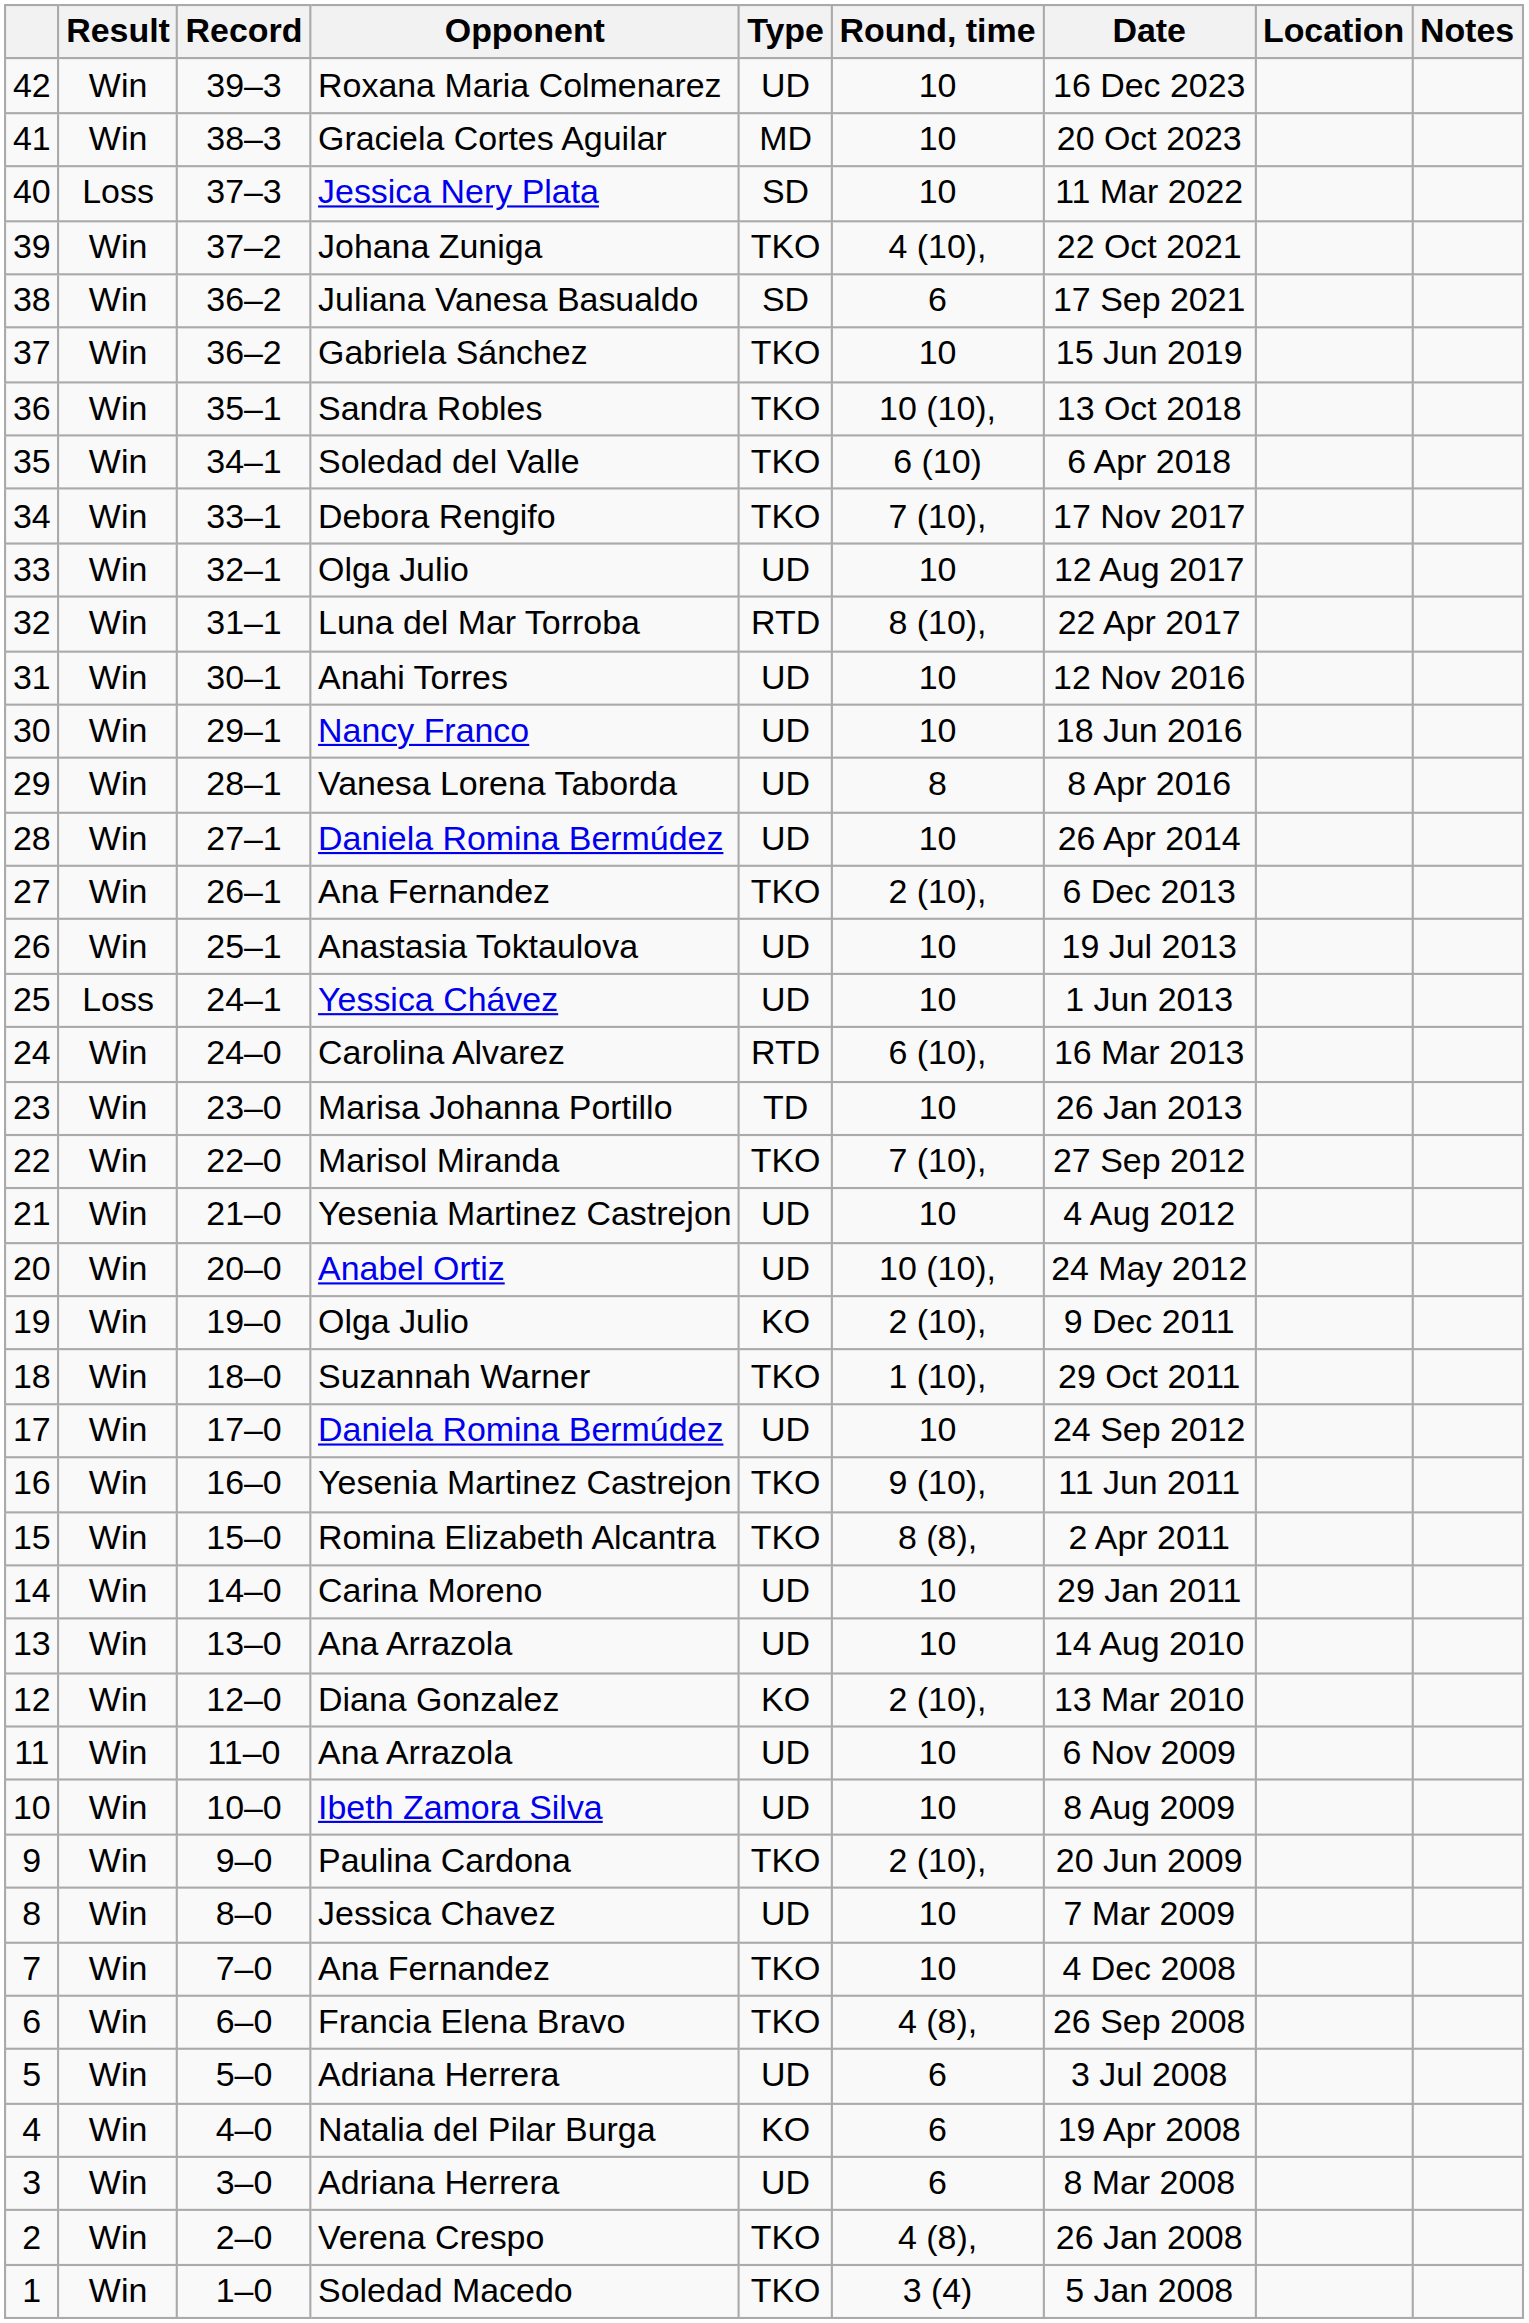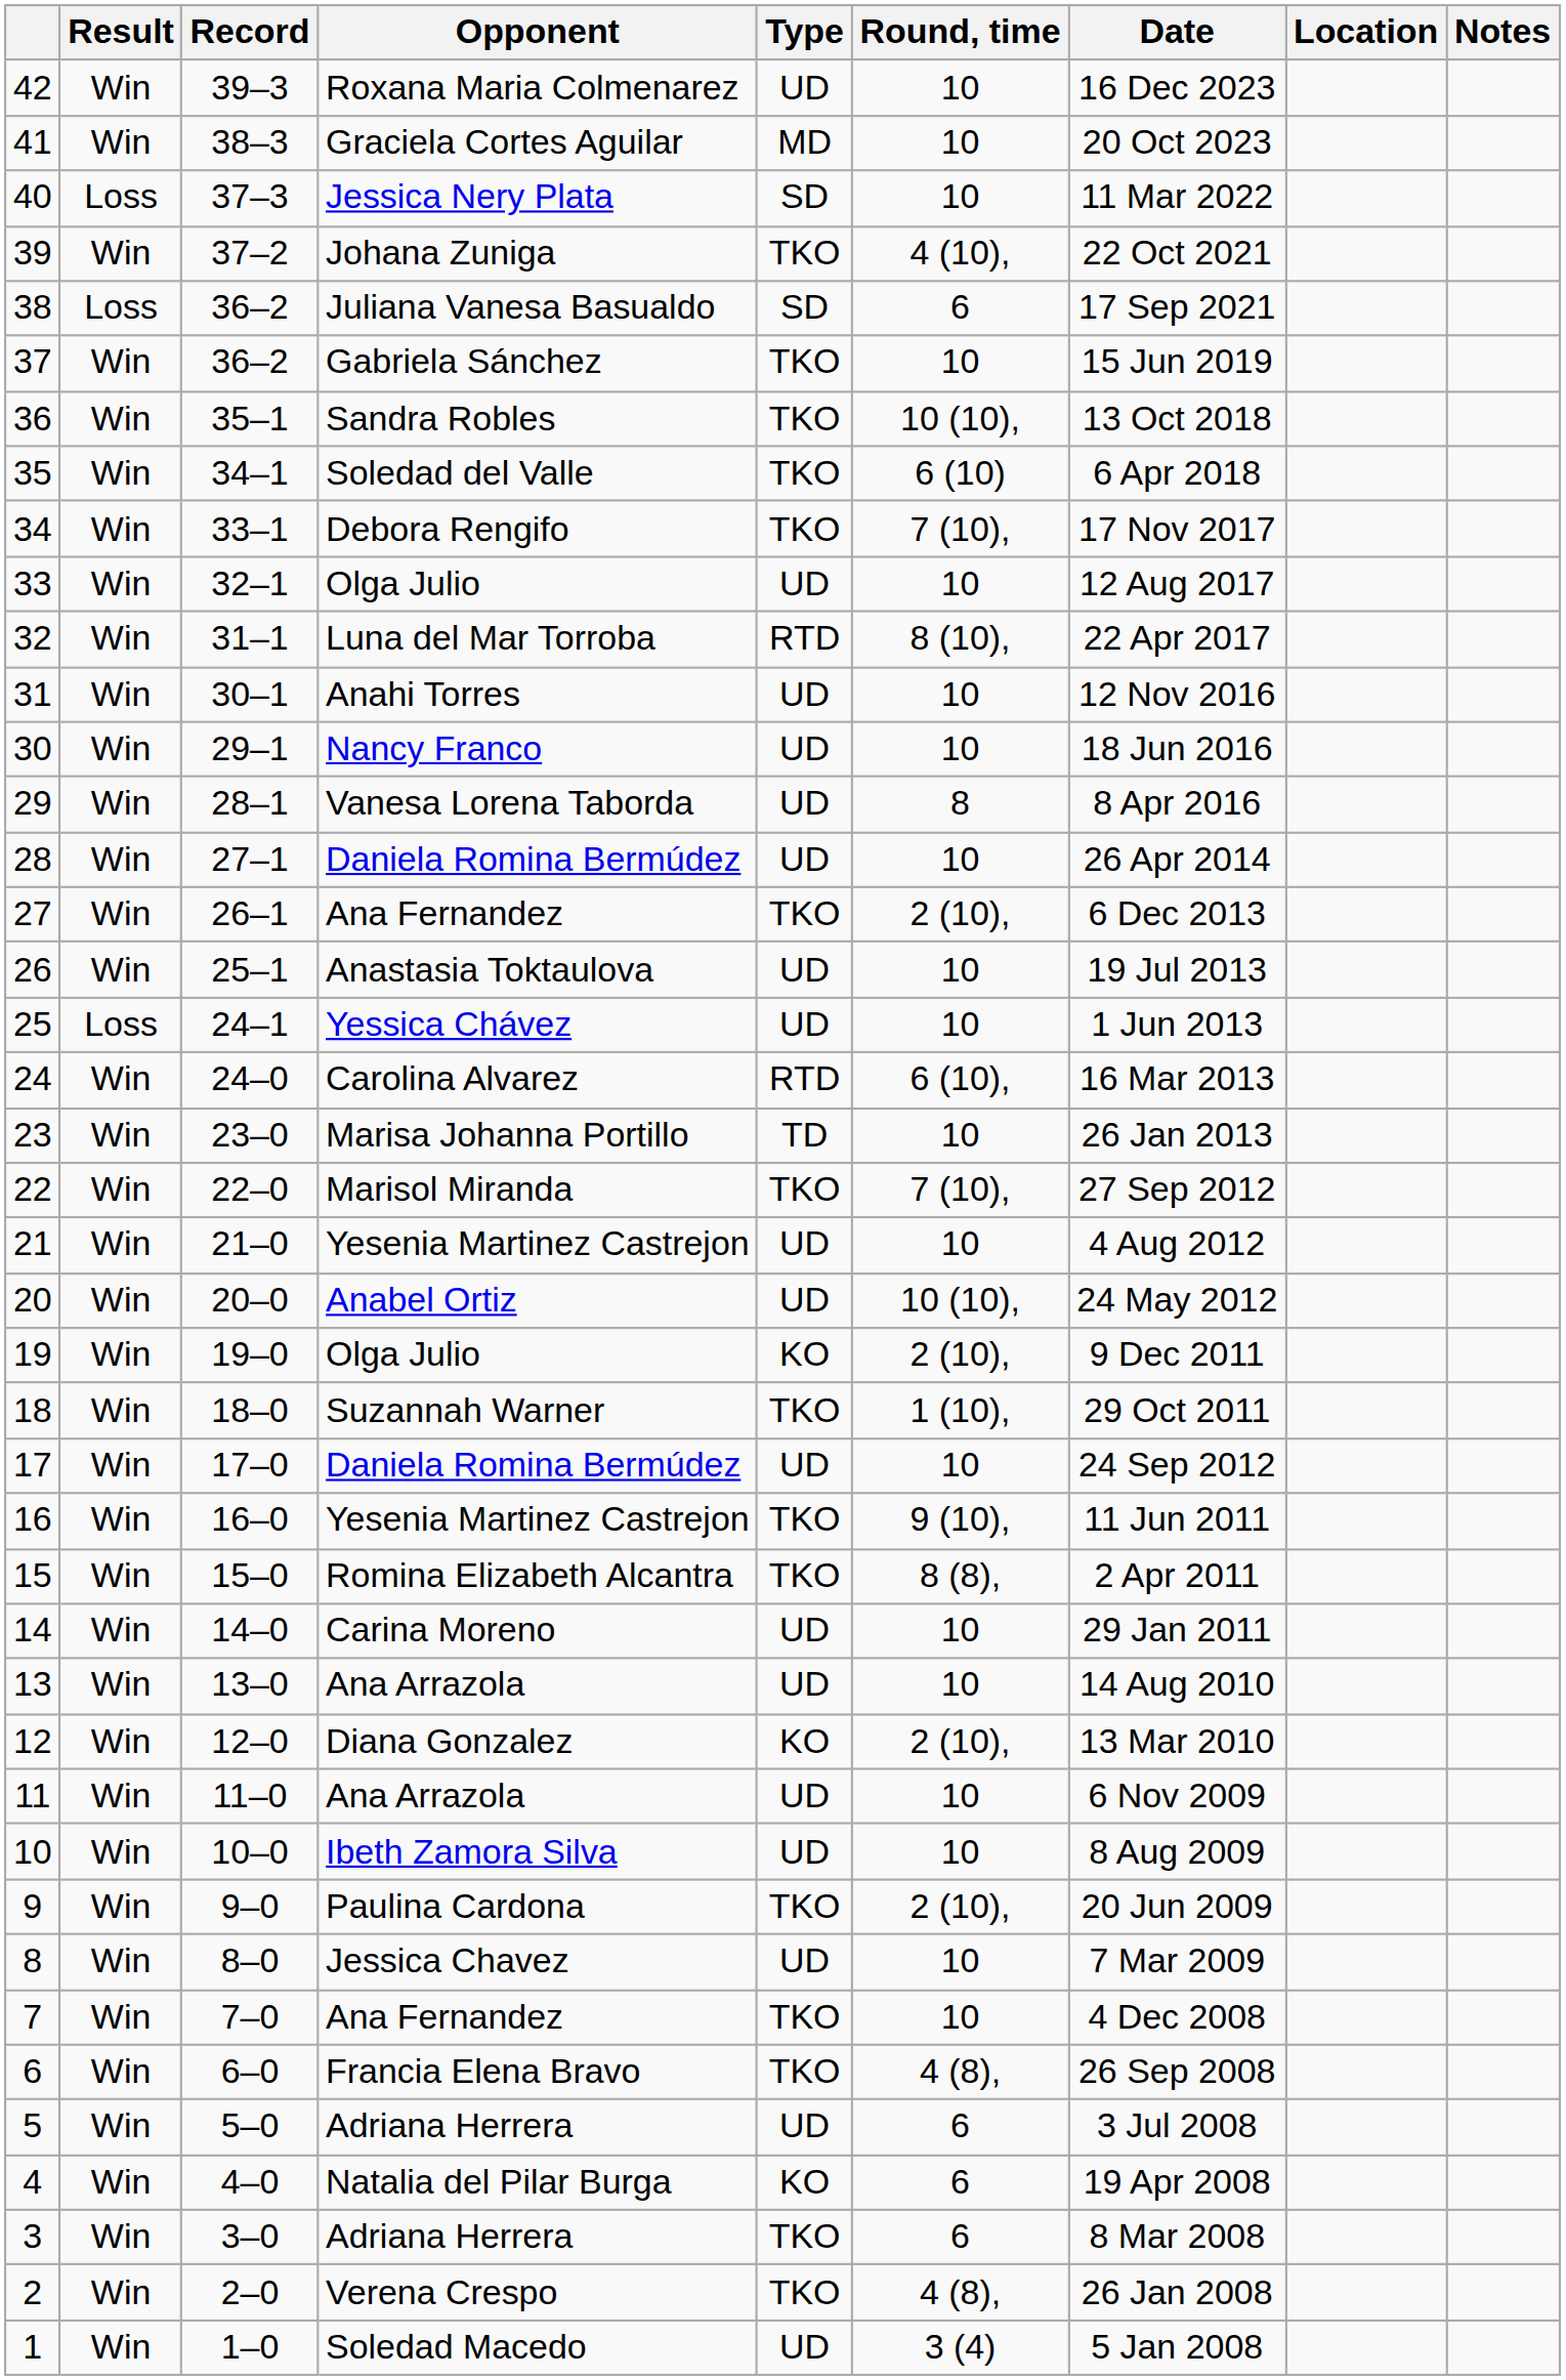38 | Result: Win -> Loss
3 | Type: UD -> TKO
1 | Type: TKO -> UD
